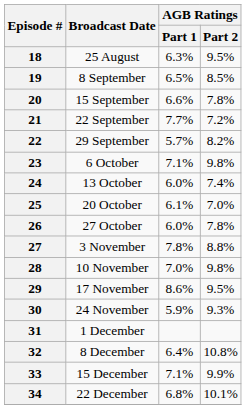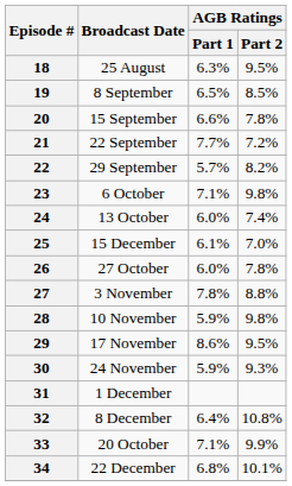25 | Broadcast Date: 20 October -> 15 December
28 | AGB Ratings / Part 1: 7.0% -> 5.9%
33 | Broadcast Date: 15 December -> 20 October
